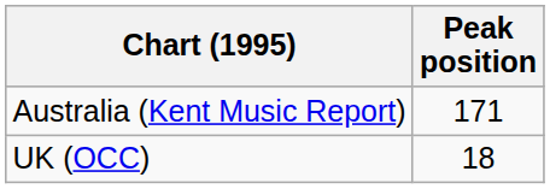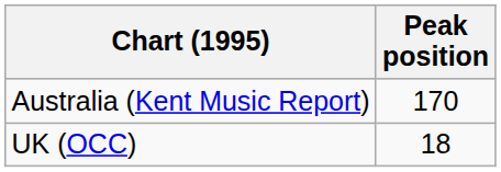Australia (Kent Music Report) | Peak position: 171 -> 170
